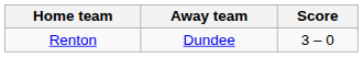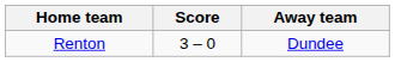columns swapped: Score <-> Away team
